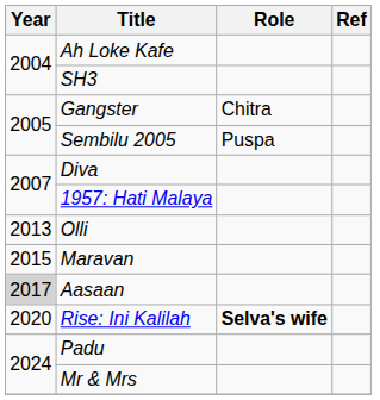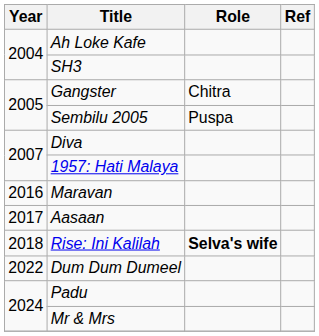- row: 2013 | Olli
Maravan | Year: 2015 -> 2016
Aasaan | Year: lightgrey background -> no background
Rise: Ini Kalilah | Year: 2020 -> 2018
+ row: 2022 | Dum Dum Dumeel
